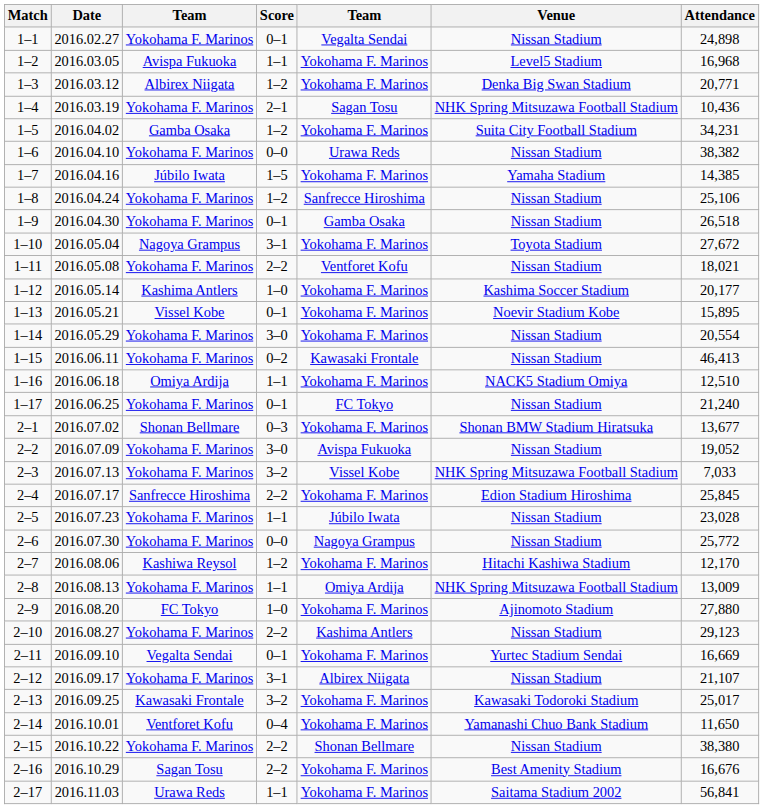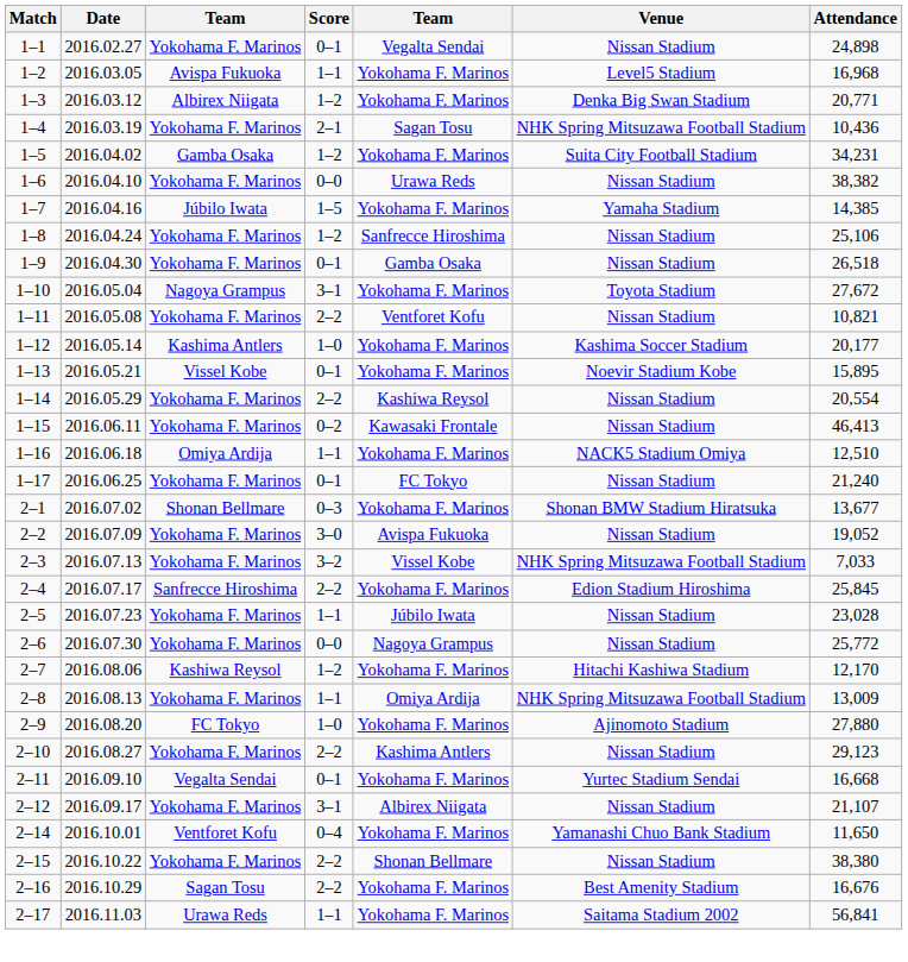1–11 | Attendance: 18,021 -> 10,821
1–14 | Score: 3–0 -> 2–2
1–14 | column 5: Yokohama F. Marinos -> Kashiwa Reysol
2–11 | Attendance: 16,669 -> 16,668
- row: 2–13 | 2016.09.25 | Kawasaki Frontale | 3–2 | Yokohama F. Marinos | Kawasaki Todoroki Stadium | 25,017
